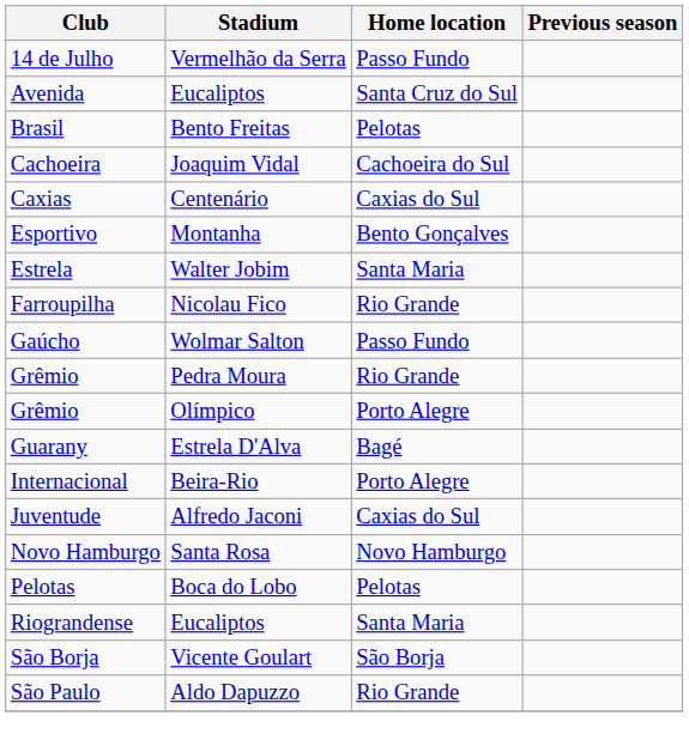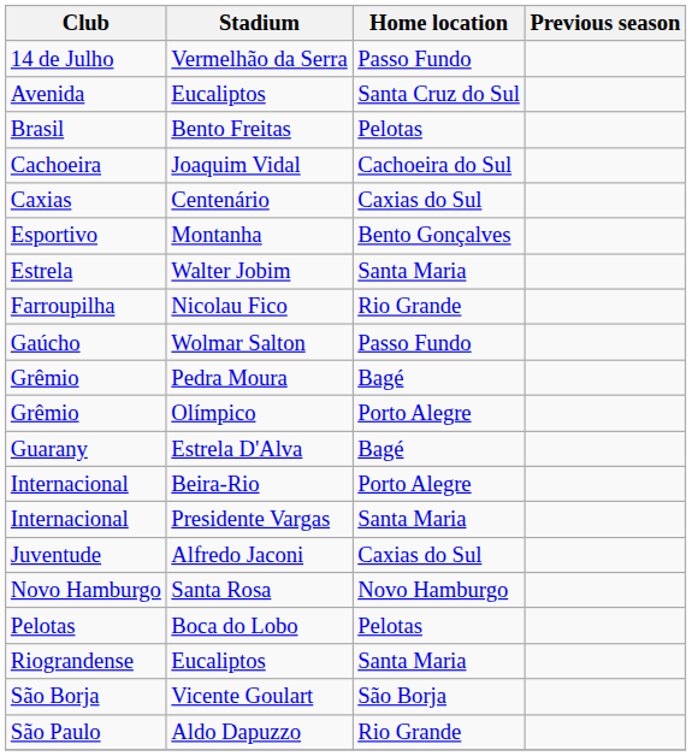Pedra Moura | Home location: Rio Grande -> Bagé
+ row: Internacional | Presidente Vargas | Santa Maria
